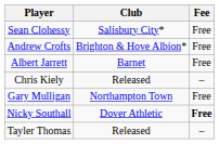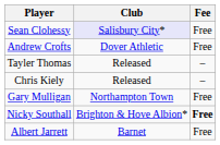Sean Clohessy | Club: no background -> lavender background
Andrew Crofts | Club: Brighton & Hove Albion* -> Dover Athletic
rows swapped: Albert Jarrett <-> Tayler Thomas
Nicky Southall | Club: Dover Athletic -> Brighton & Hove Albion*
